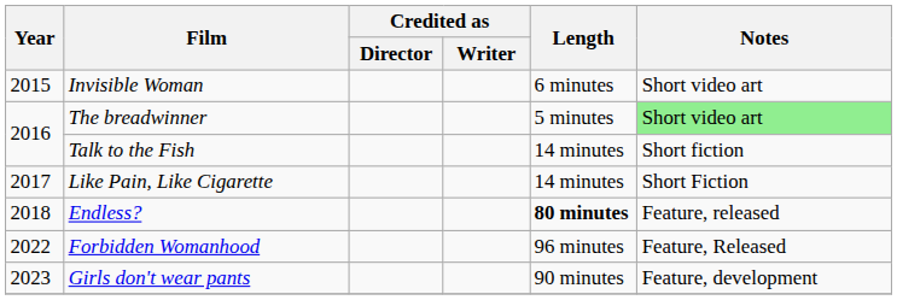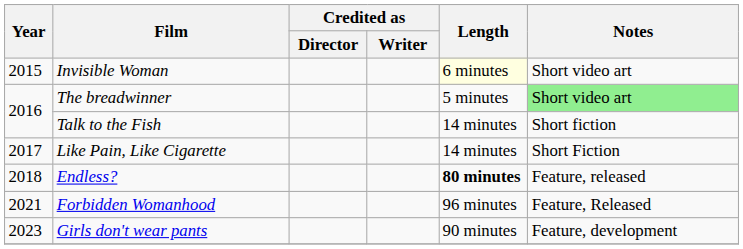Invisible Woman | Length: no background -> lightyellow background
Forbidden Womanhood | Year: 2022 -> 2021
